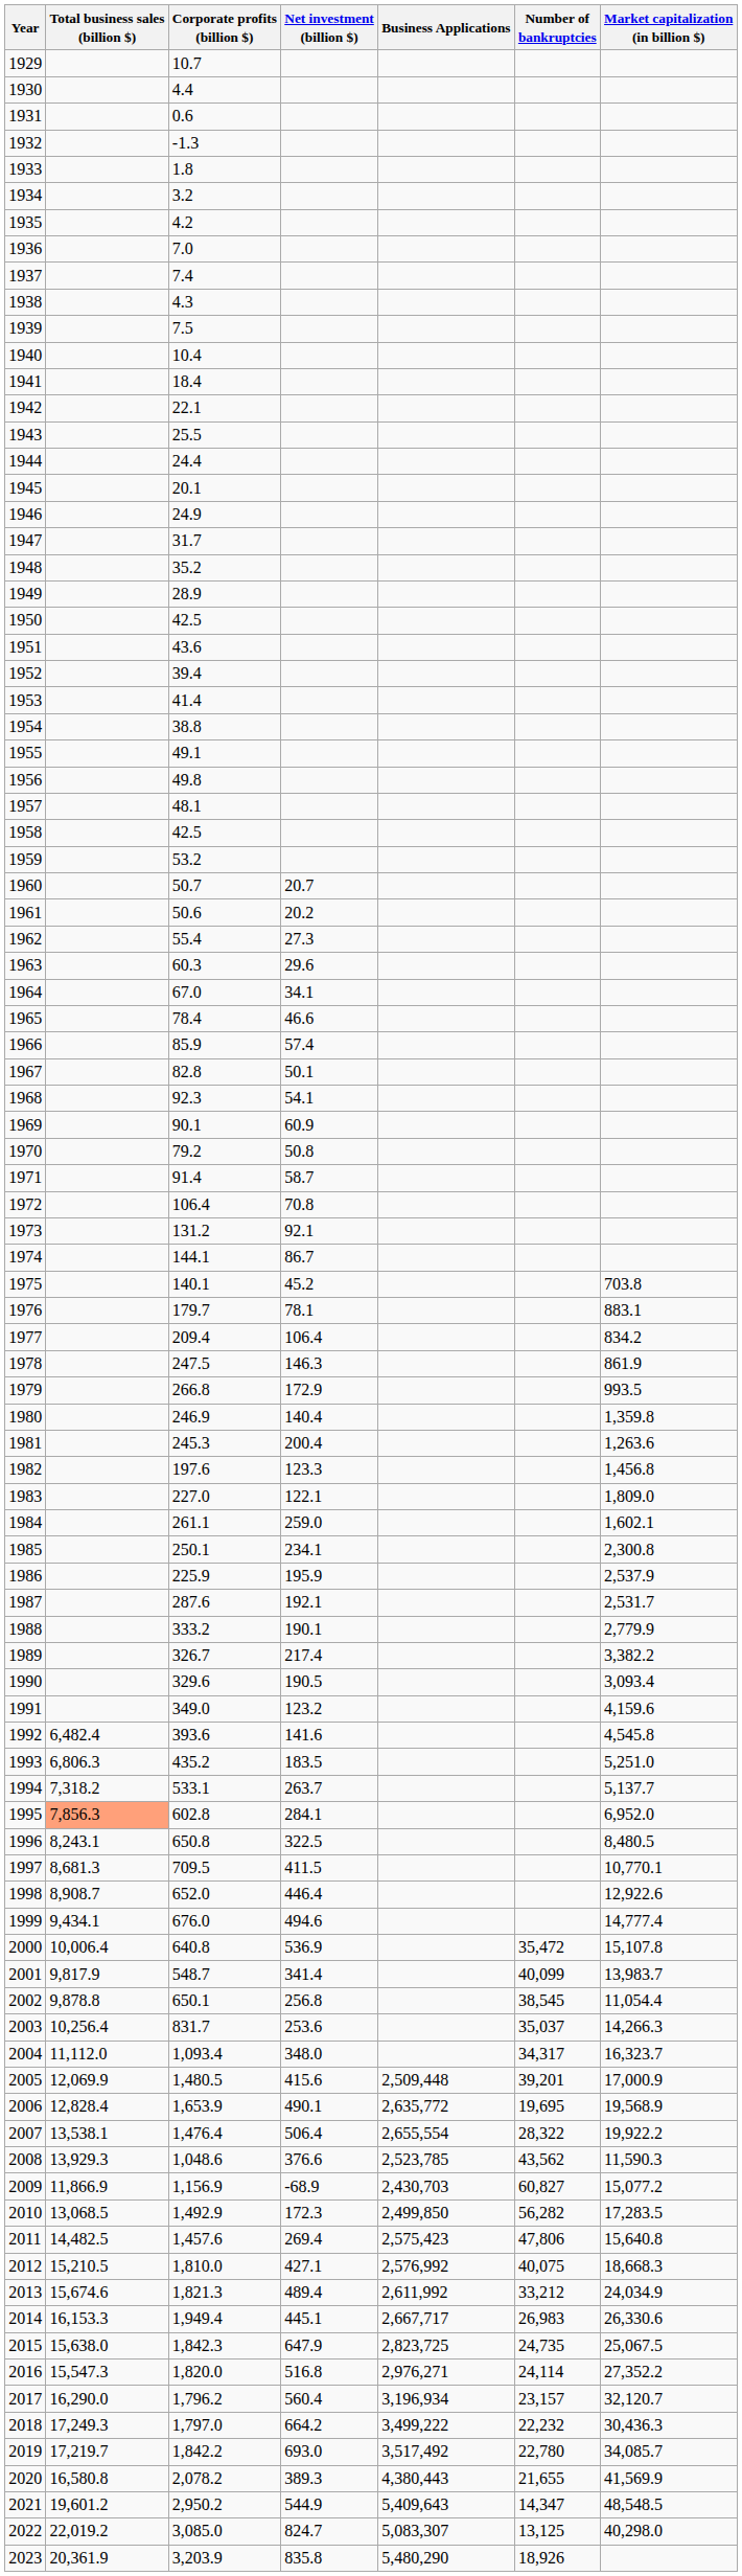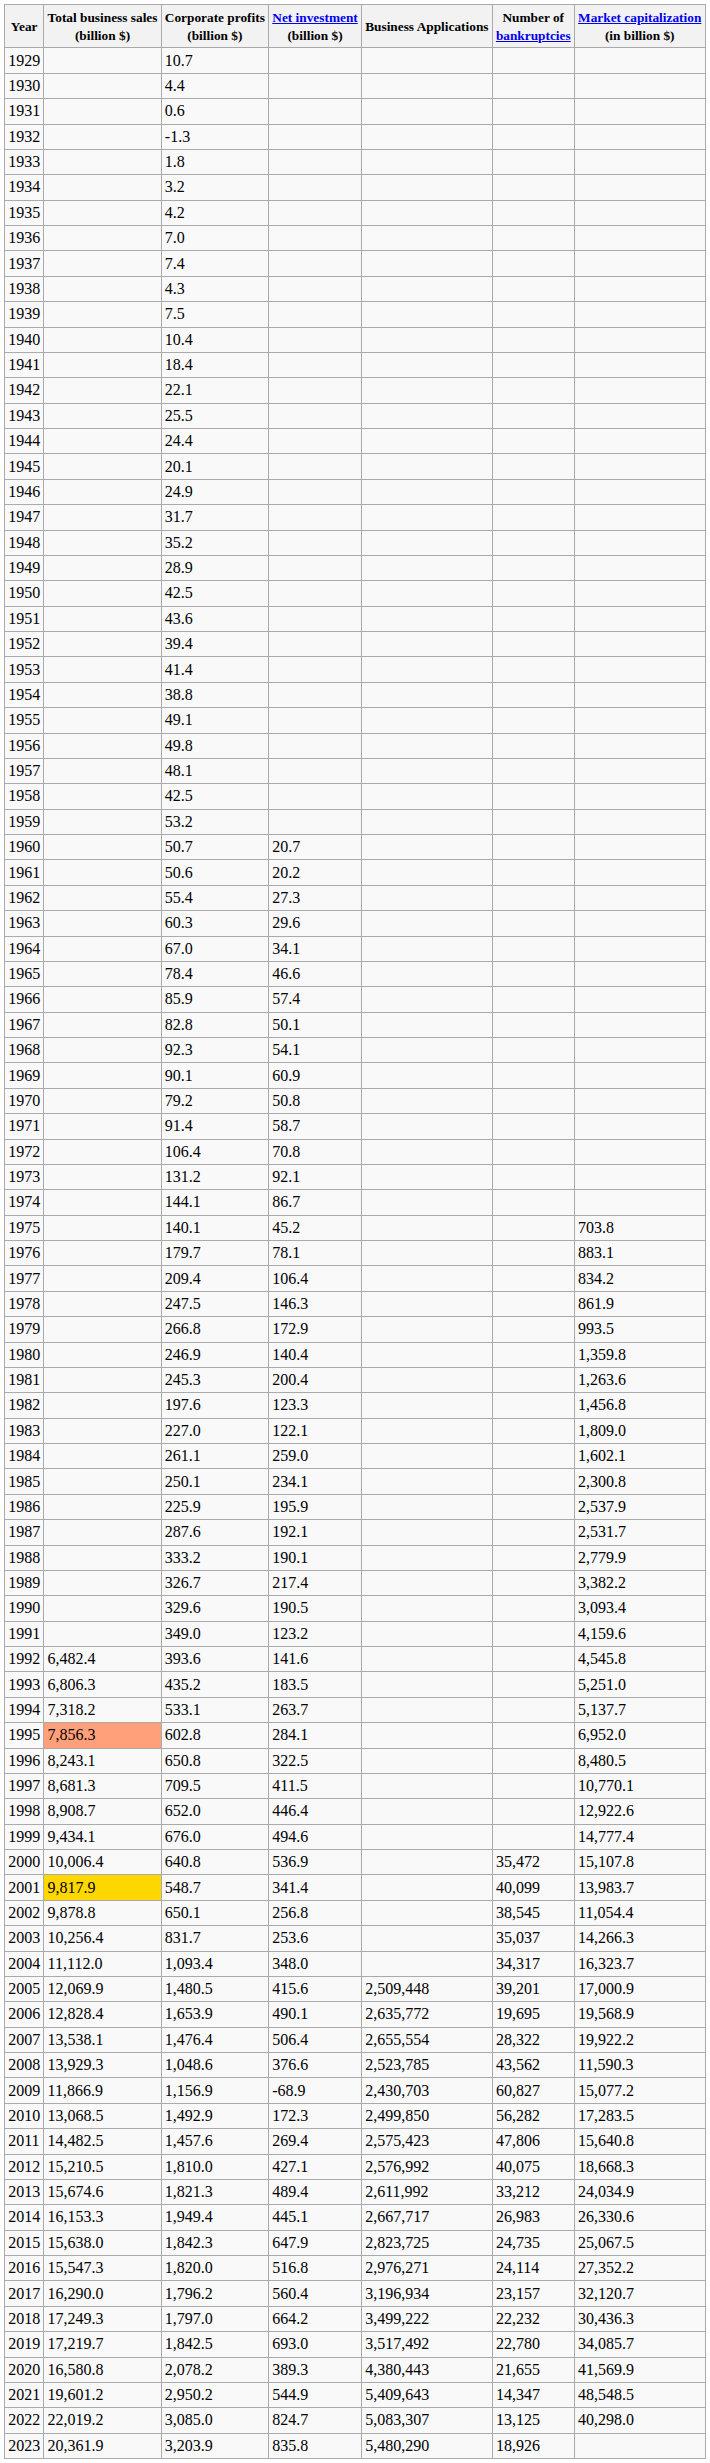2001 | Total business sales (billion $): no background -> gold background
2019 | Corporate profits (billion $): 1,842.2 -> 1,842.5
